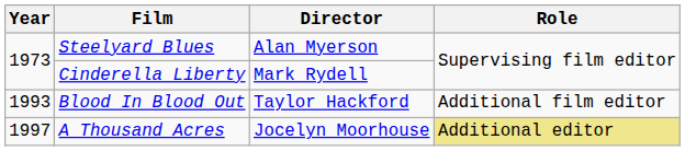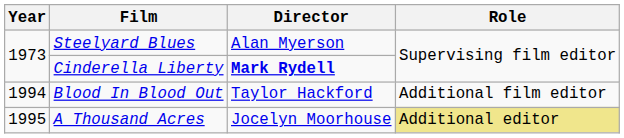Cinderella Liberty | Director: normal -> bold
Blood In Blood Out | Year: 1993 -> 1994
A Thousand Acres | Year: 1997 -> 1995
